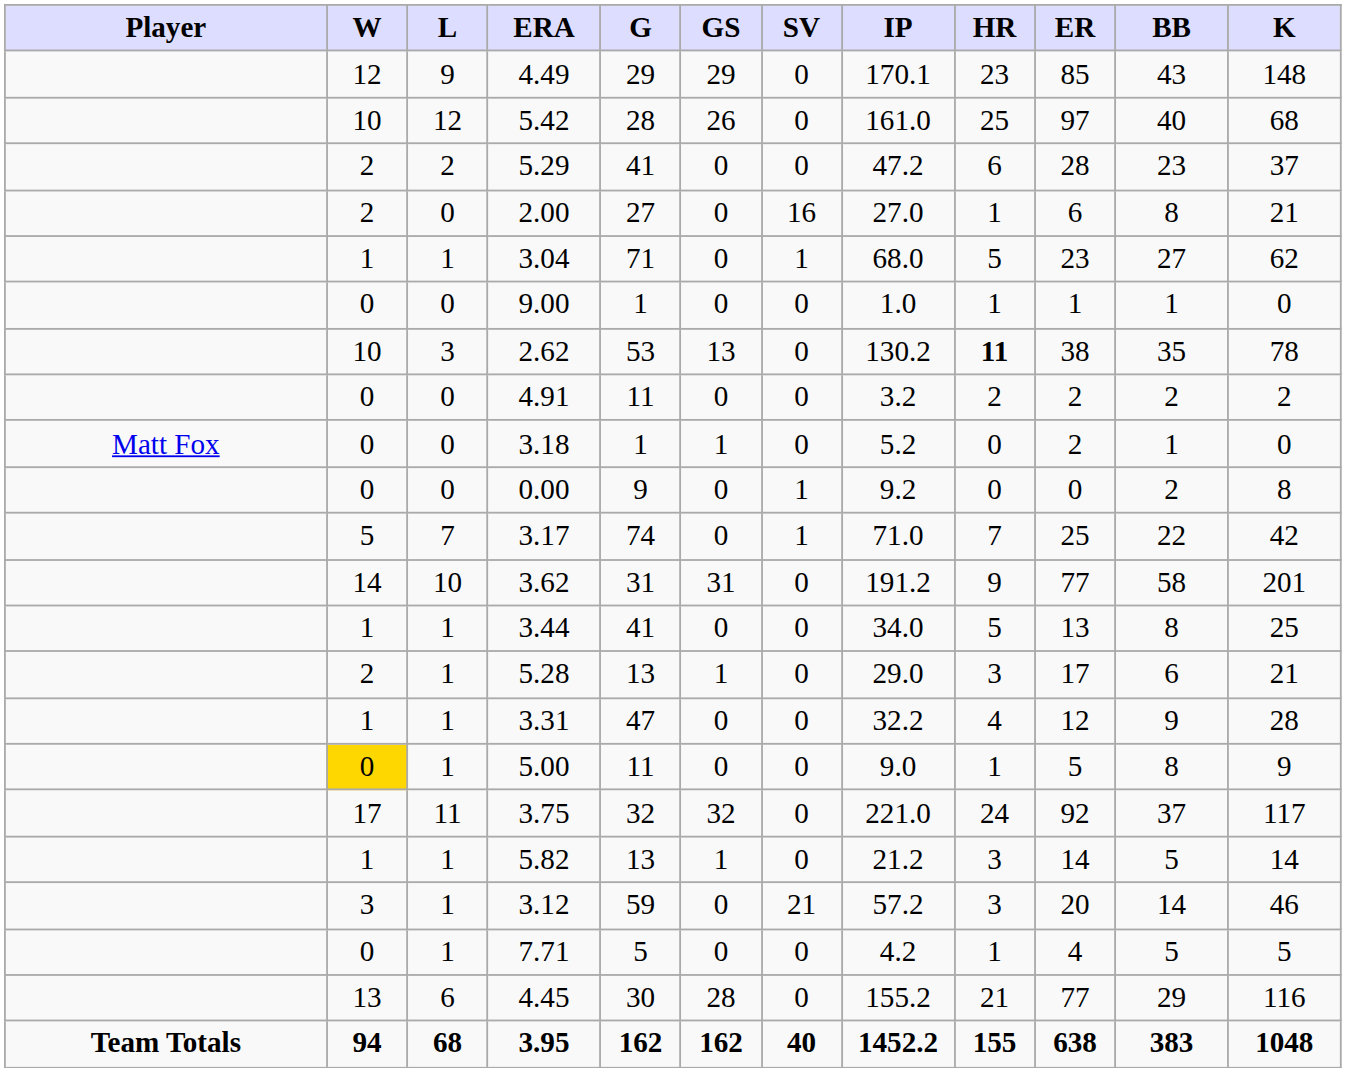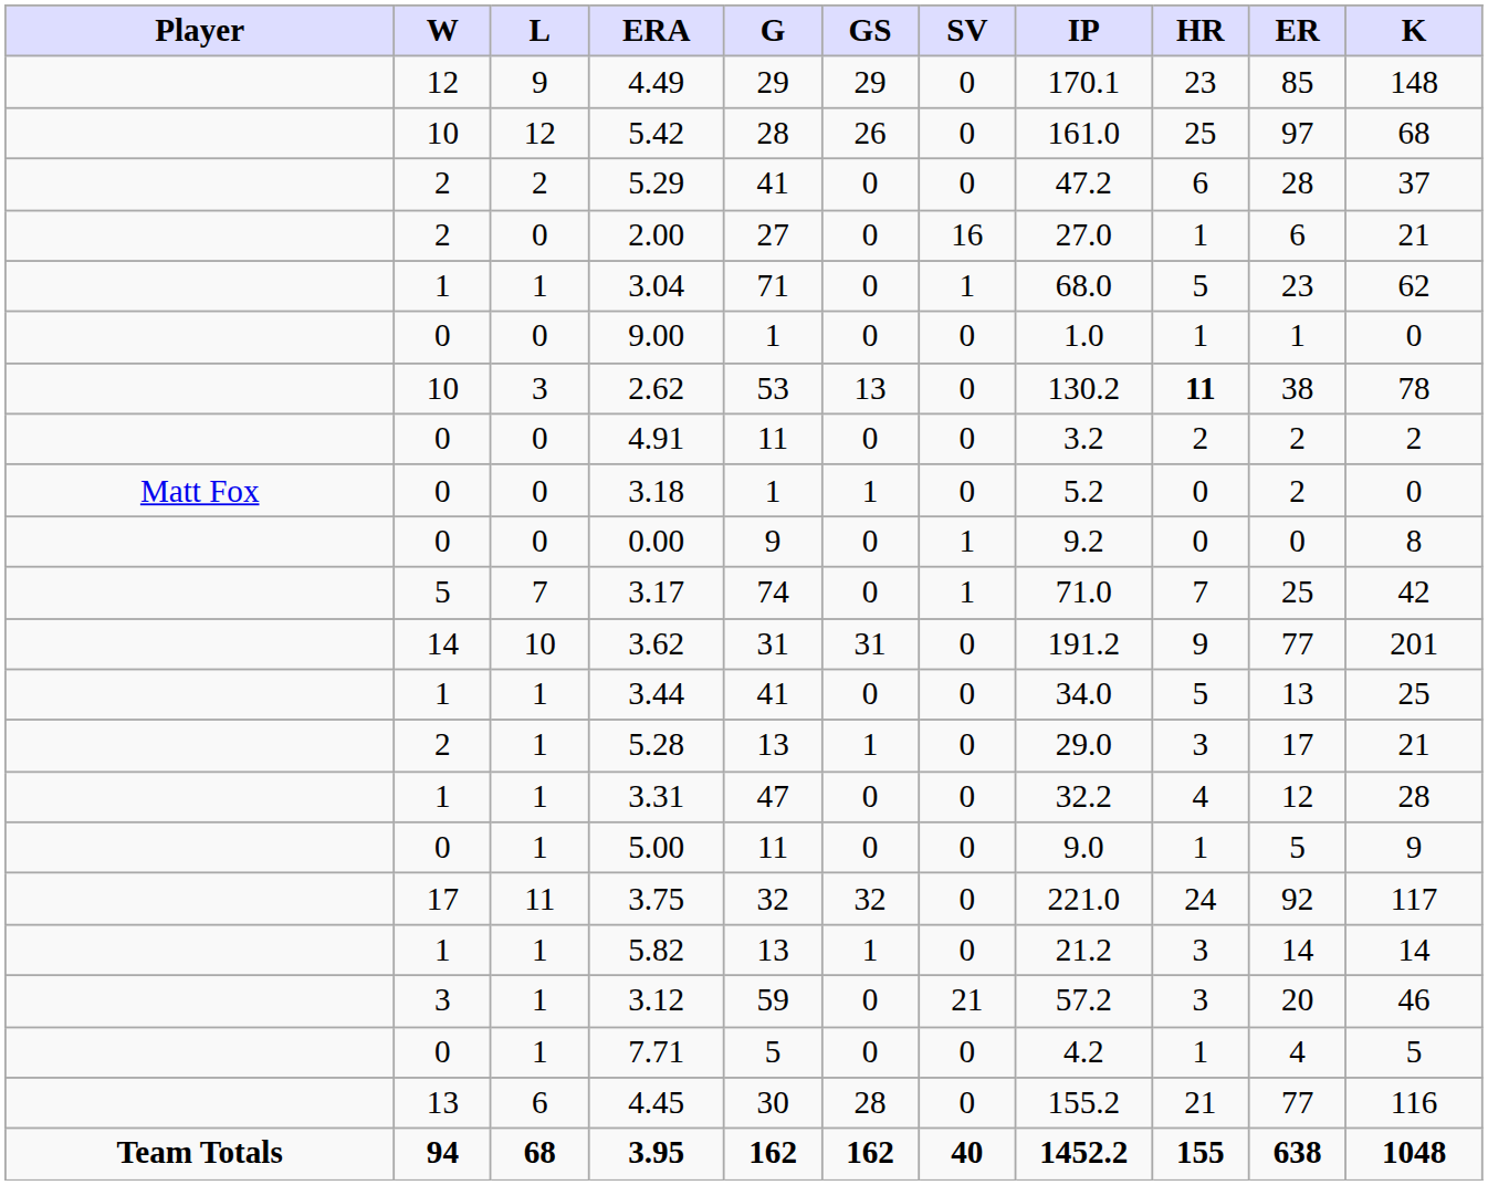- column: BB | 43 | 40 | 23 | 8 | 27 | 1 | 35 | 2 | 1 | 2 | 22 | 58 | 8 | 6 | 9 | 8 | 37 | 5 | 14 | 5 | 29 | 383
5.00 | W: gold background -> no background
